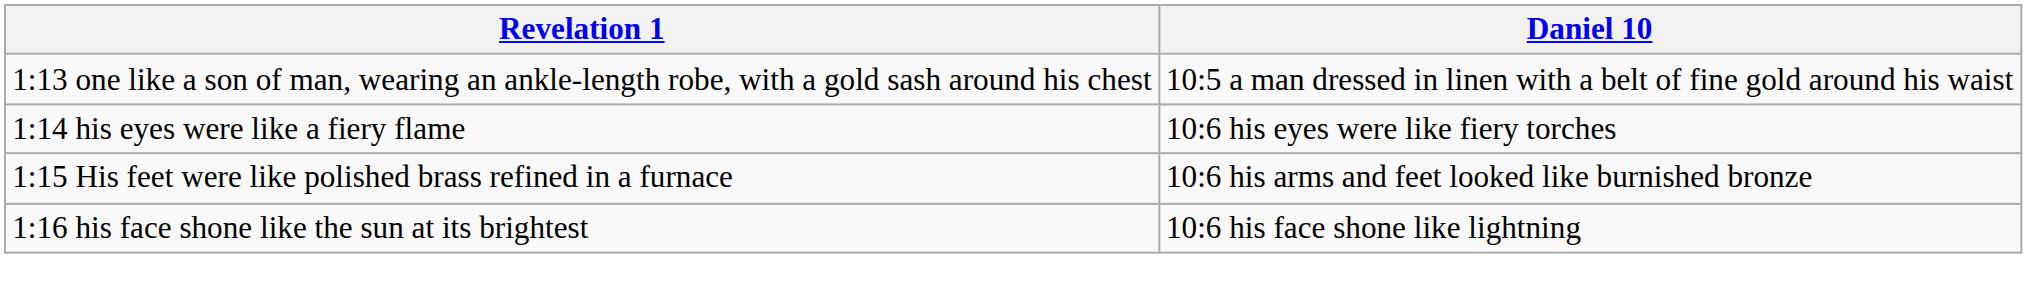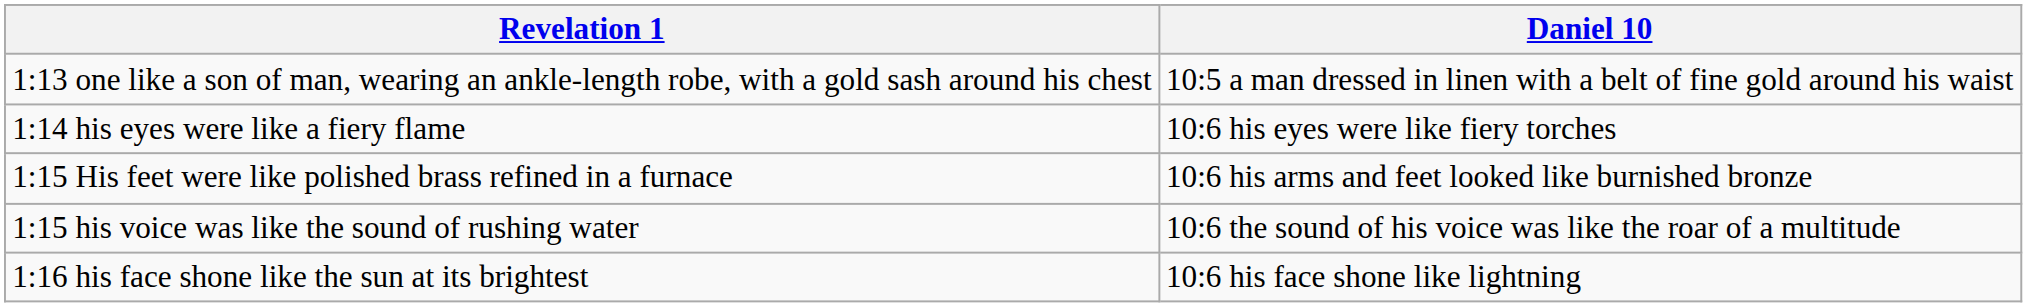+ row: 1:15 his voice was like the sound of rushing water | 10:6 the sound of his voice was like the roar of a multitude
